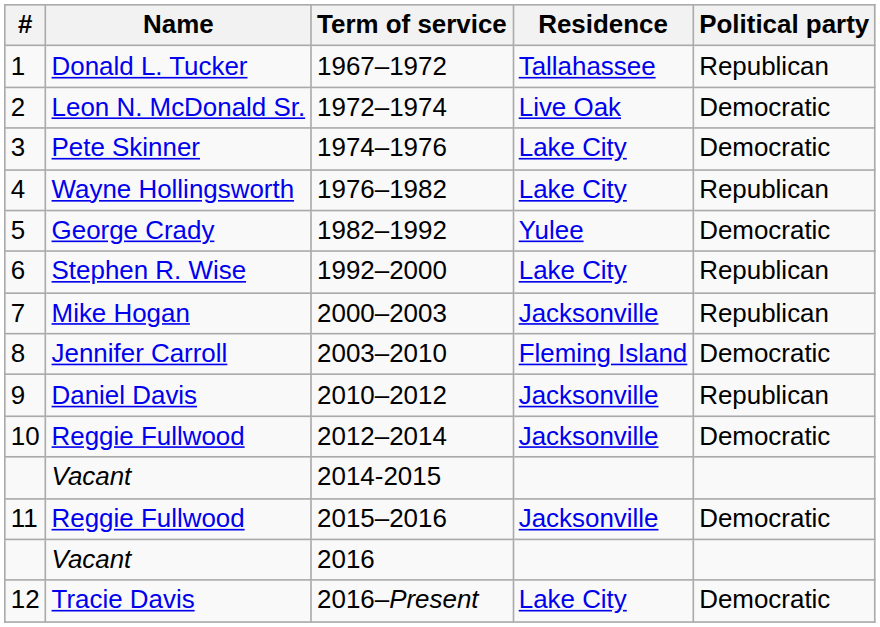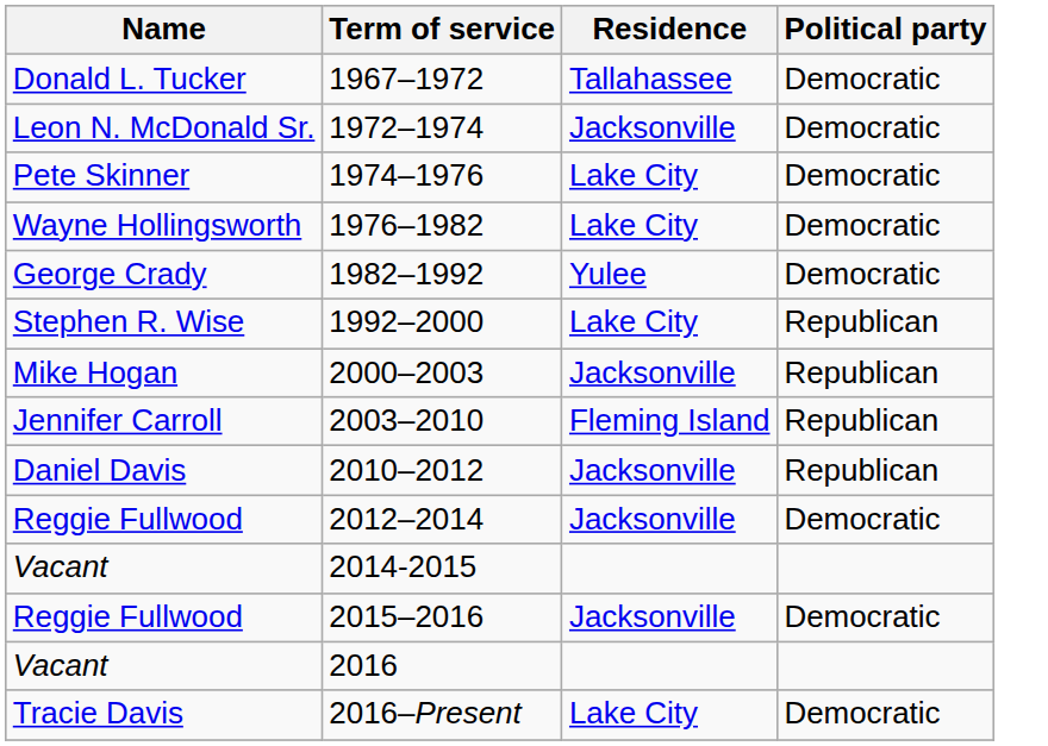- column: # | 1 | 2 | 3 | 4 | 5 | 6 | 7 | 8 | 9 | 10 | 11 | 12
1967–1972 | Political party: Republican -> Democratic
1972–1974 | Residence: Live Oak -> Jacksonville
1976–1982 | Political party: Republican -> Democratic
2003–2010 | Political party: Democratic -> Republican
